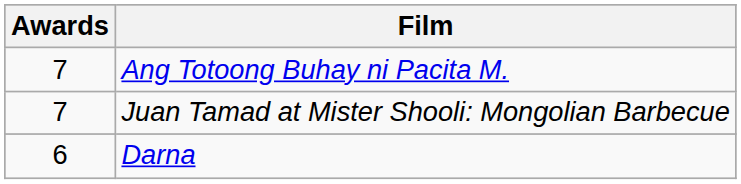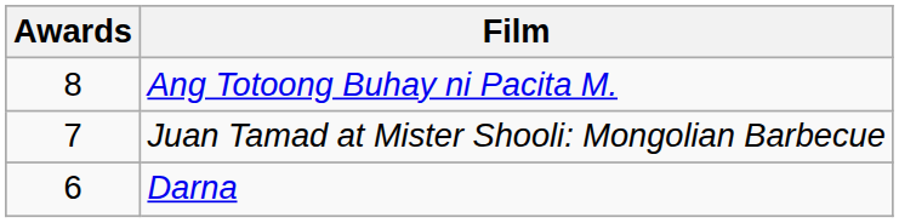Ang Totoong Buhay ni Pacita M. | Awards: 7 -> 8
